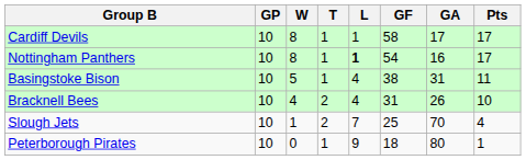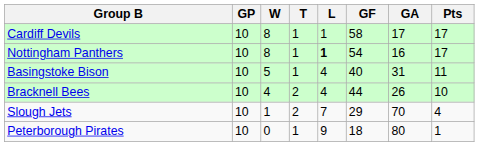Basingstoke Bison | GF: 38 -> 40
Bracknell Bees | GF: 31 -> 44
Slough Jets | GF: 25 -> 29
